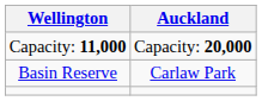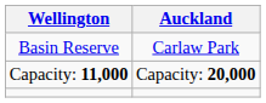rows swapped: Basin Reserve <-> Capacity: 11,000
